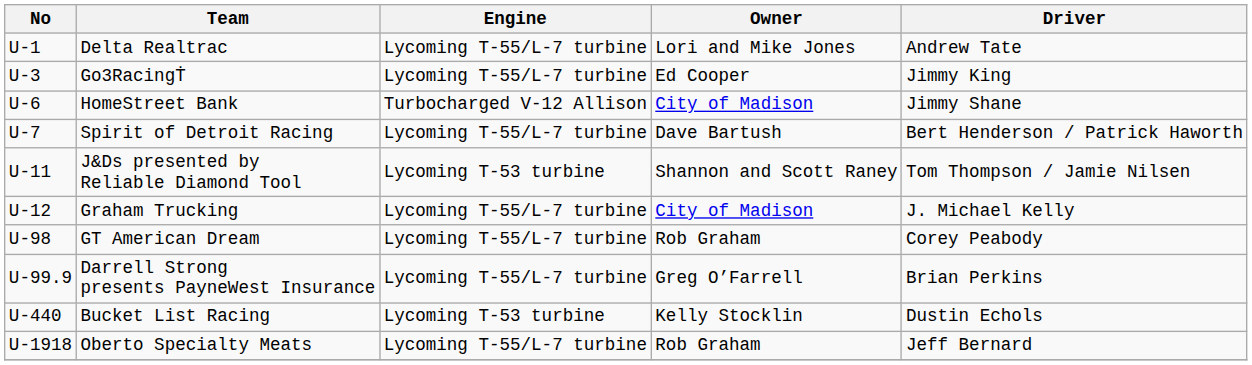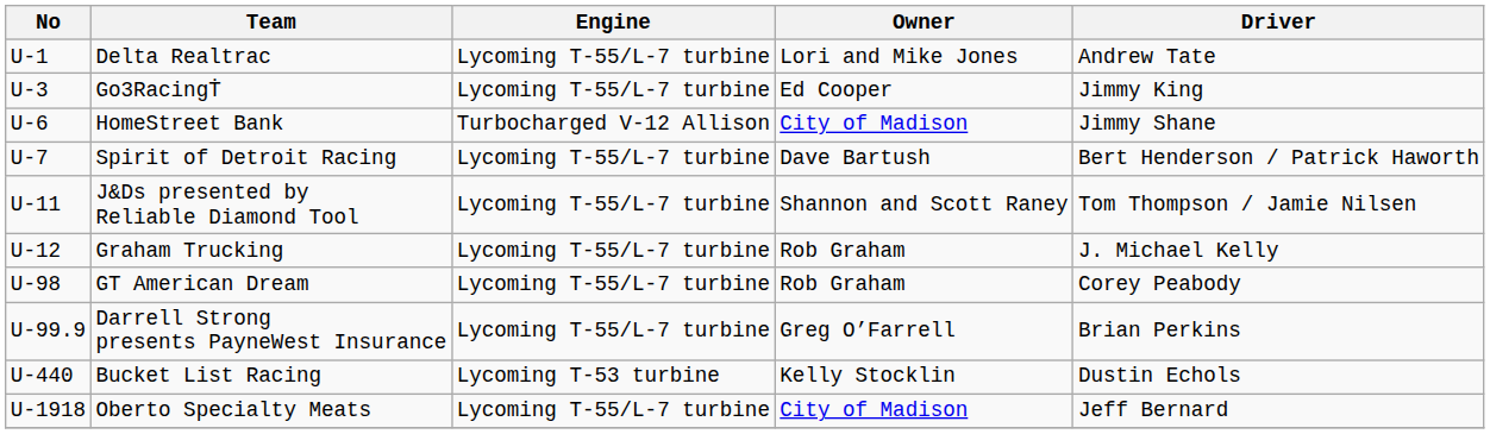J&Ds presented by Reliable Diamond Tool | Engine: Lycoming T-53 turbine -> Lycoming T-55/L-7 turbine
Graham Trucking | Owner: City of Madison -> Rob Graham
Oberto Specialty Meats | Owner: Rob Graham -> City of Madison
